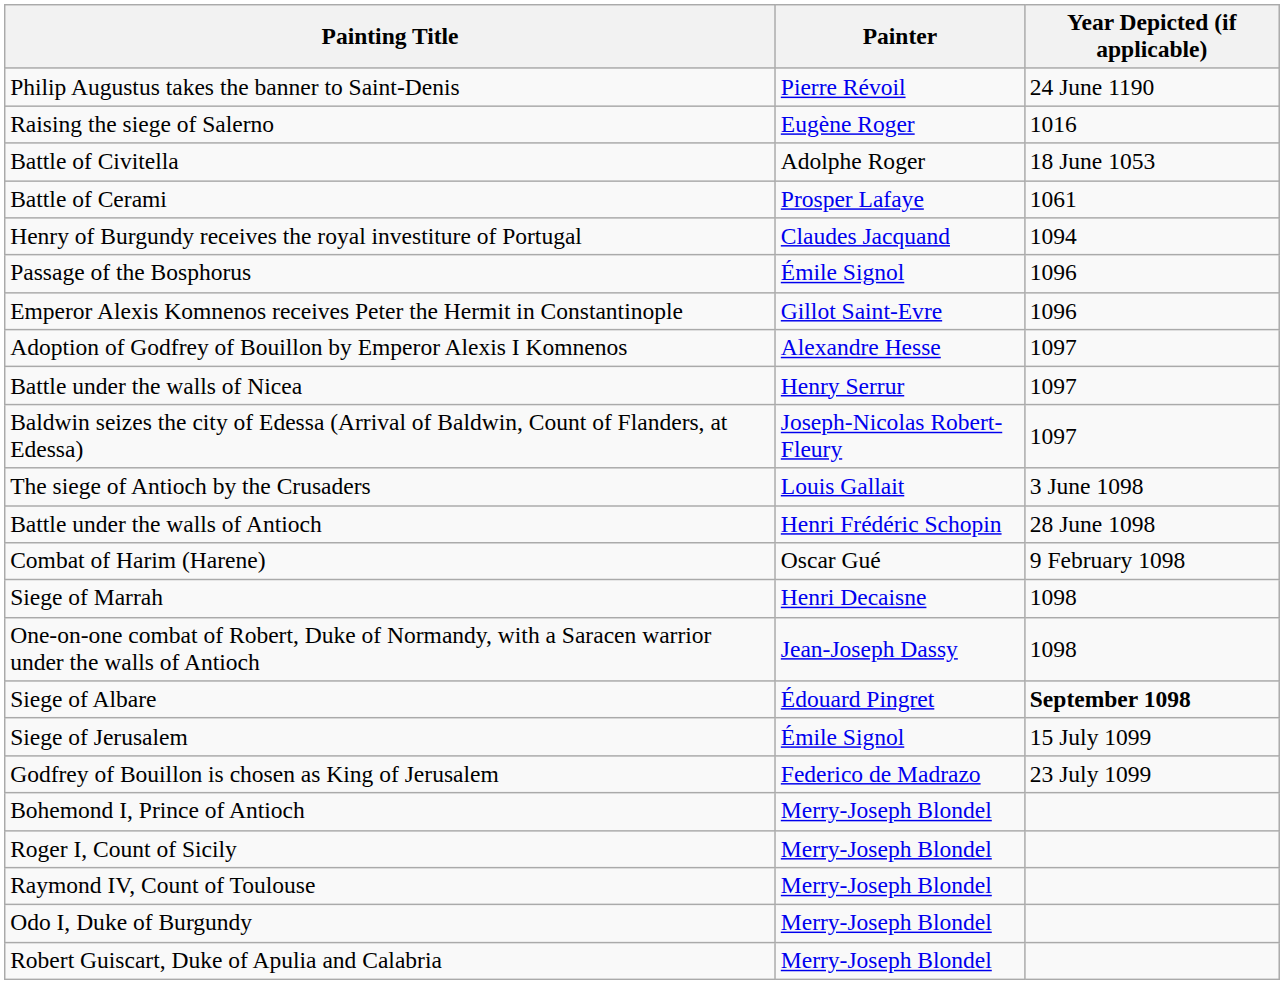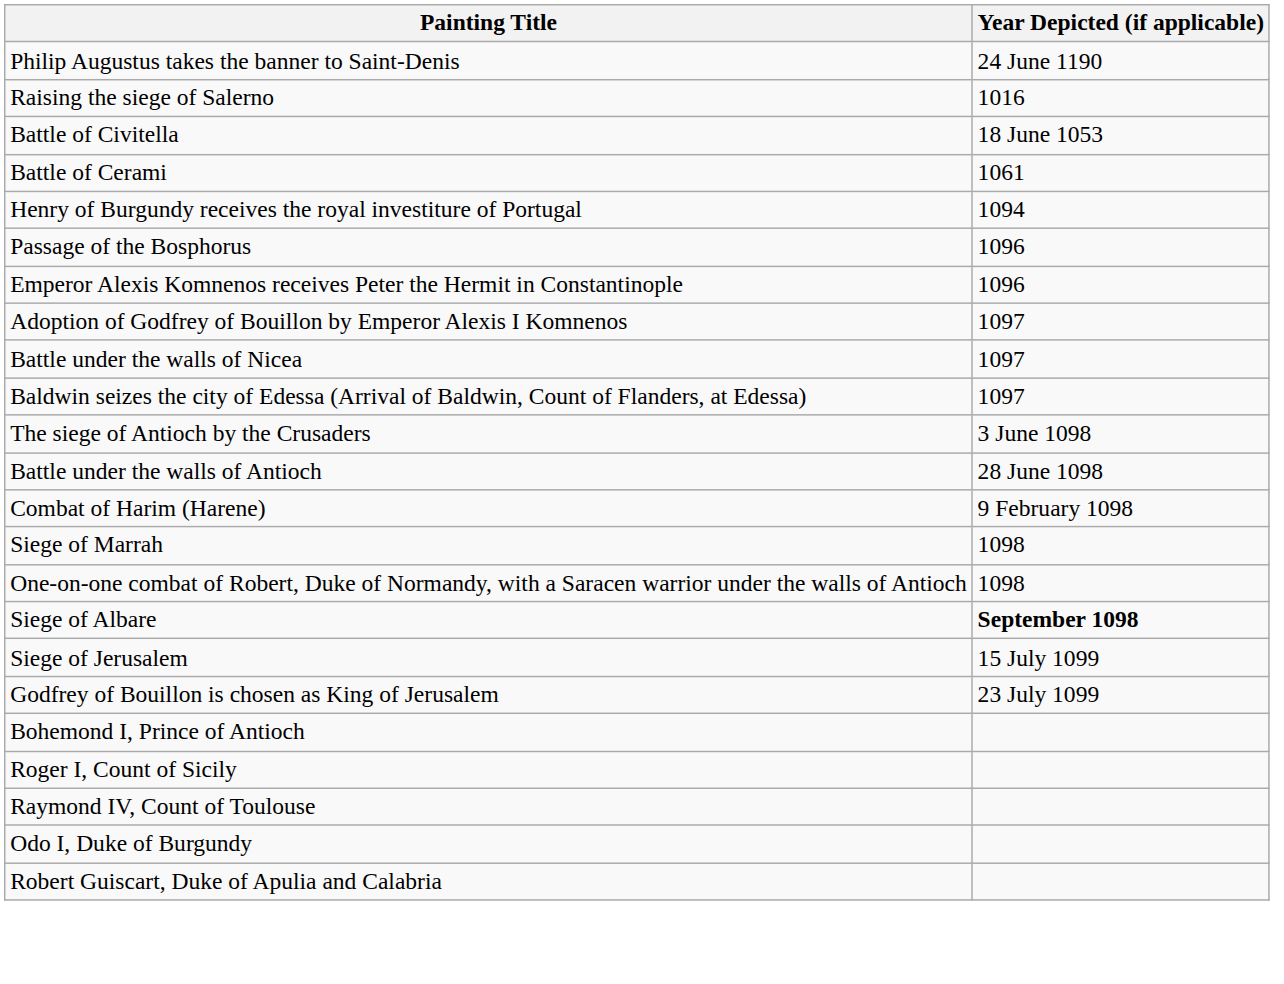- column: Painter | Pierre Révoil | Eugène Roger | Adolphe Roger | Prosper Lafaye | Claudes Jacquand | Émile Signol | Gillot Saint-Evre | Alexandre Hesse | Henry Serrur | Joseph-Nicolas Robert-Fleury | Louis Gallait | Henri Frédéric Schopin | Oscar Gué | Henri Decaisne | Jean-Joseph Dassy | Édouard Pingret | Émile Signol | Federico de Madrazo | Merry-Joseph Blondel | Merry-Joseph Blondel | Merry-Joseph Blondel | Merry-Joseph Blondel | Merry-Joseph Blondel
